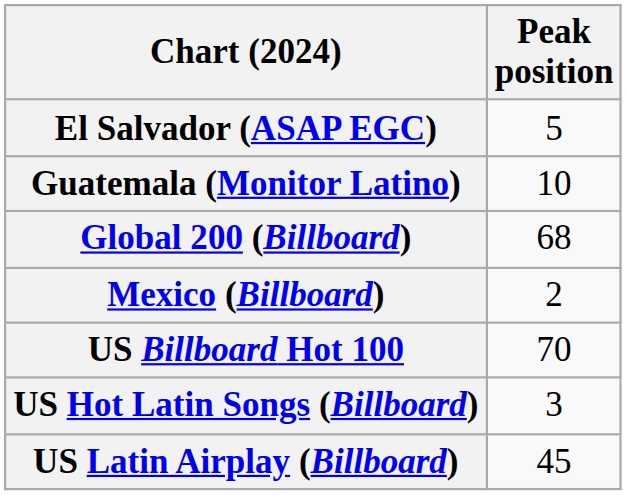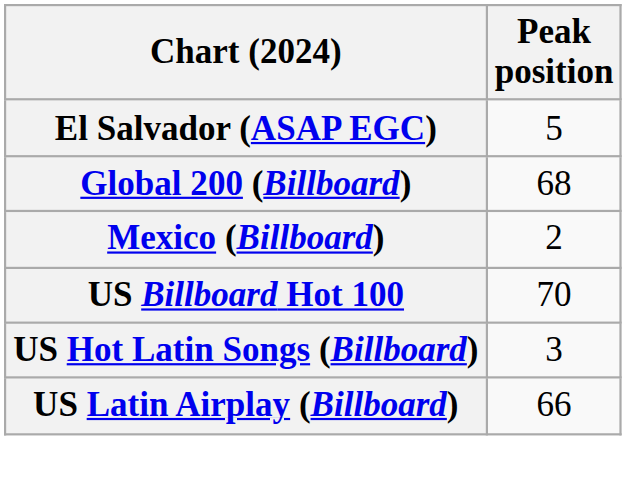- row: Guatemala (Monitor Latino) | 10
US Latin Airplay (Billboard) | Peak position: 45 -> 66
